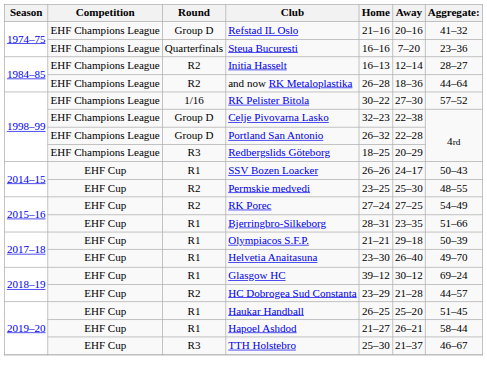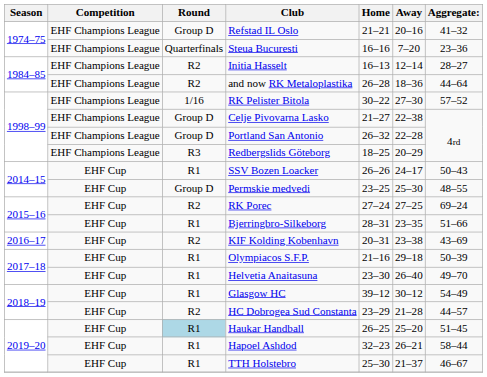Refstad IL Oslo | Home: 21–16 -> 21–21
Celje Pivovarna Lasko | Home: 32–23 -> 21–27
Permskie medvedi | Round: R2 -> Group D
RK Porec | Aggregate:: 54–49 -> 69–24
+ row: 2016–17 | EHF Cup | R2 | KIF Kolding Kobenhavn | 20–31 | 23–38 | 43–69
Olympiacos S.F.P. | Home: 21–21 -> 21–16
Glasgow HC | Aggregate:: 69–24 -> 54–49
Haukar Handball | Round: no background -> lightblue background
Hapoel Ashdod | Home: 21–27 -> 32–23
TTH Holstebro | Round: R3 -> R1
